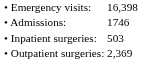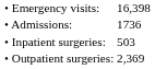• Admissions: | column 2: 1746 -> 1736
